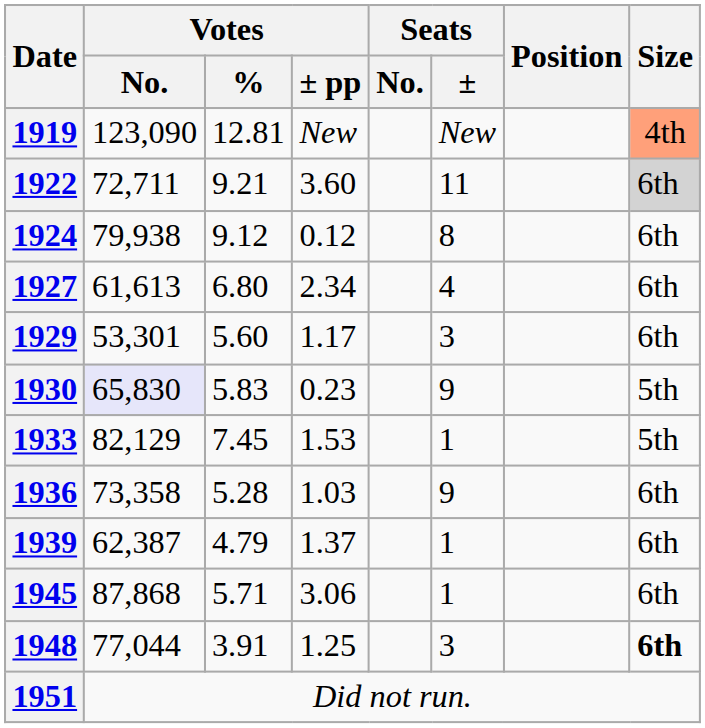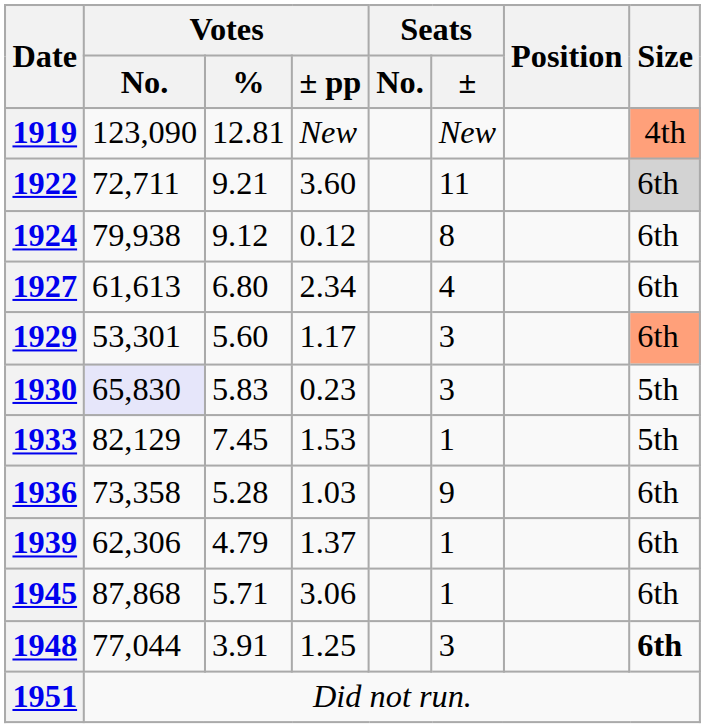1929 | Size: no background -> lightsalmon background
1930 | Seats / ±: 9 -> 3
1939 | Votes / No.: 62,387 -> 62,306
